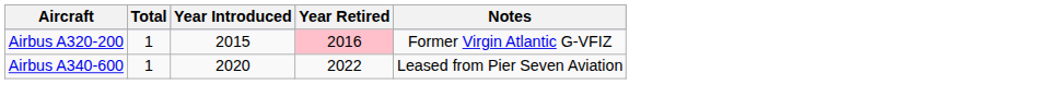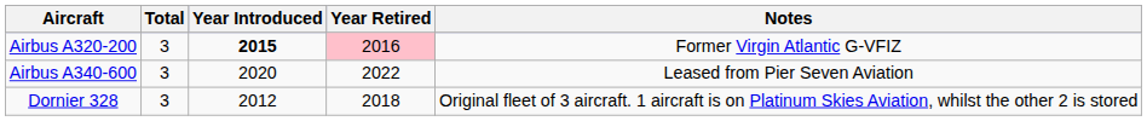Airbus A320-200 | Total: 1 -> 3
Airbus A320-200 | Year Introduced: normal -> bold
Airbus A340-600 | Total: 1 -> 3
+ row: Dornier 328 | 3 | 2012 | 2018 | Original fleet of 3 aircraft. 1 aircraft is on Platinum Skies Aviation, whilst the other 2 is stored
